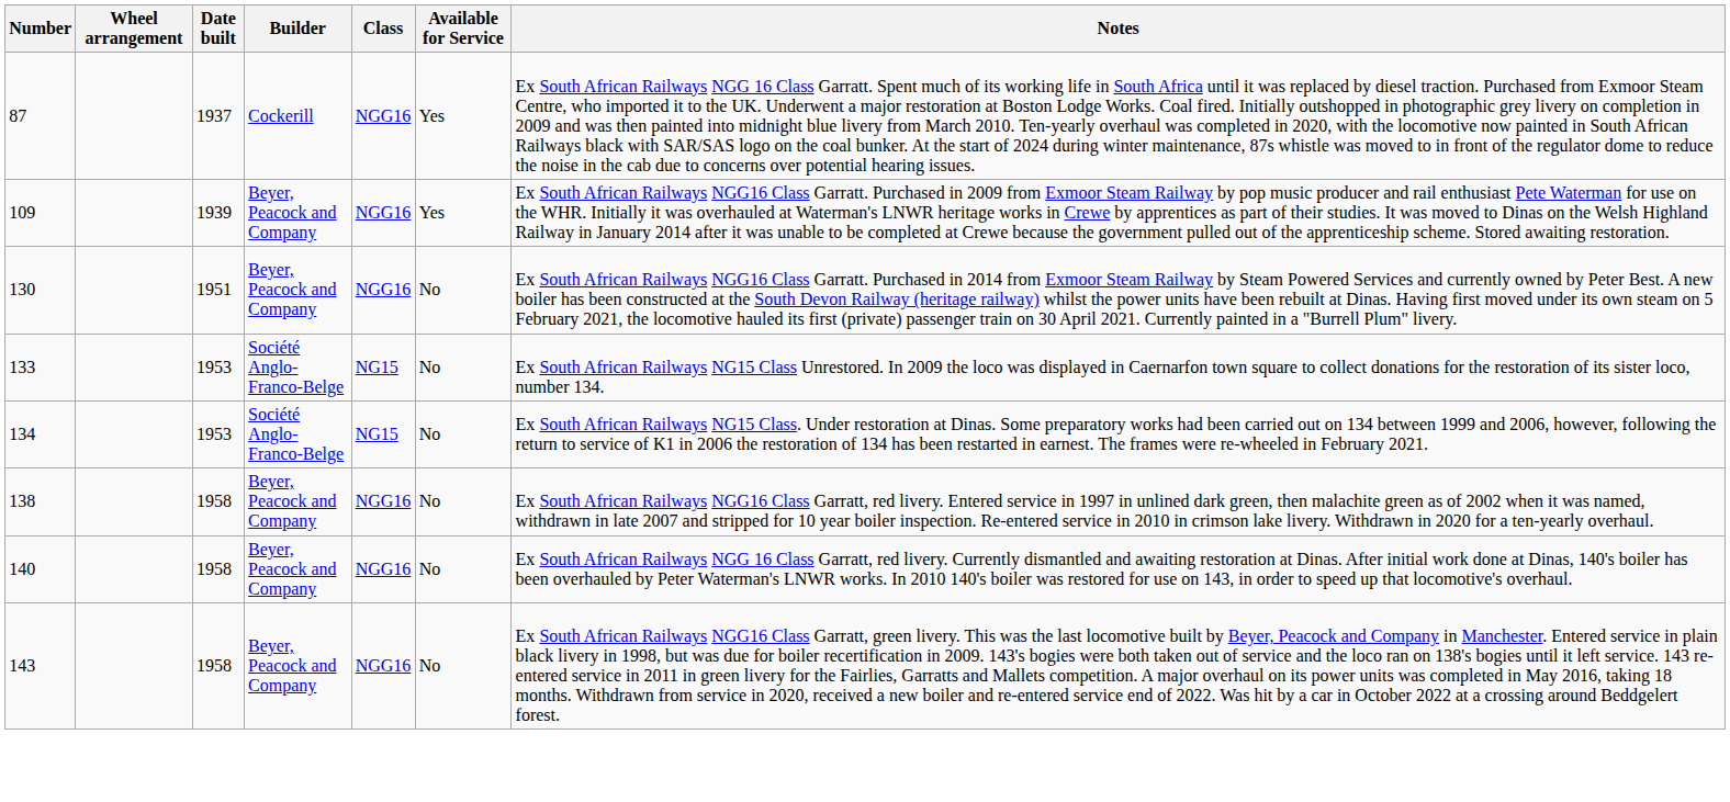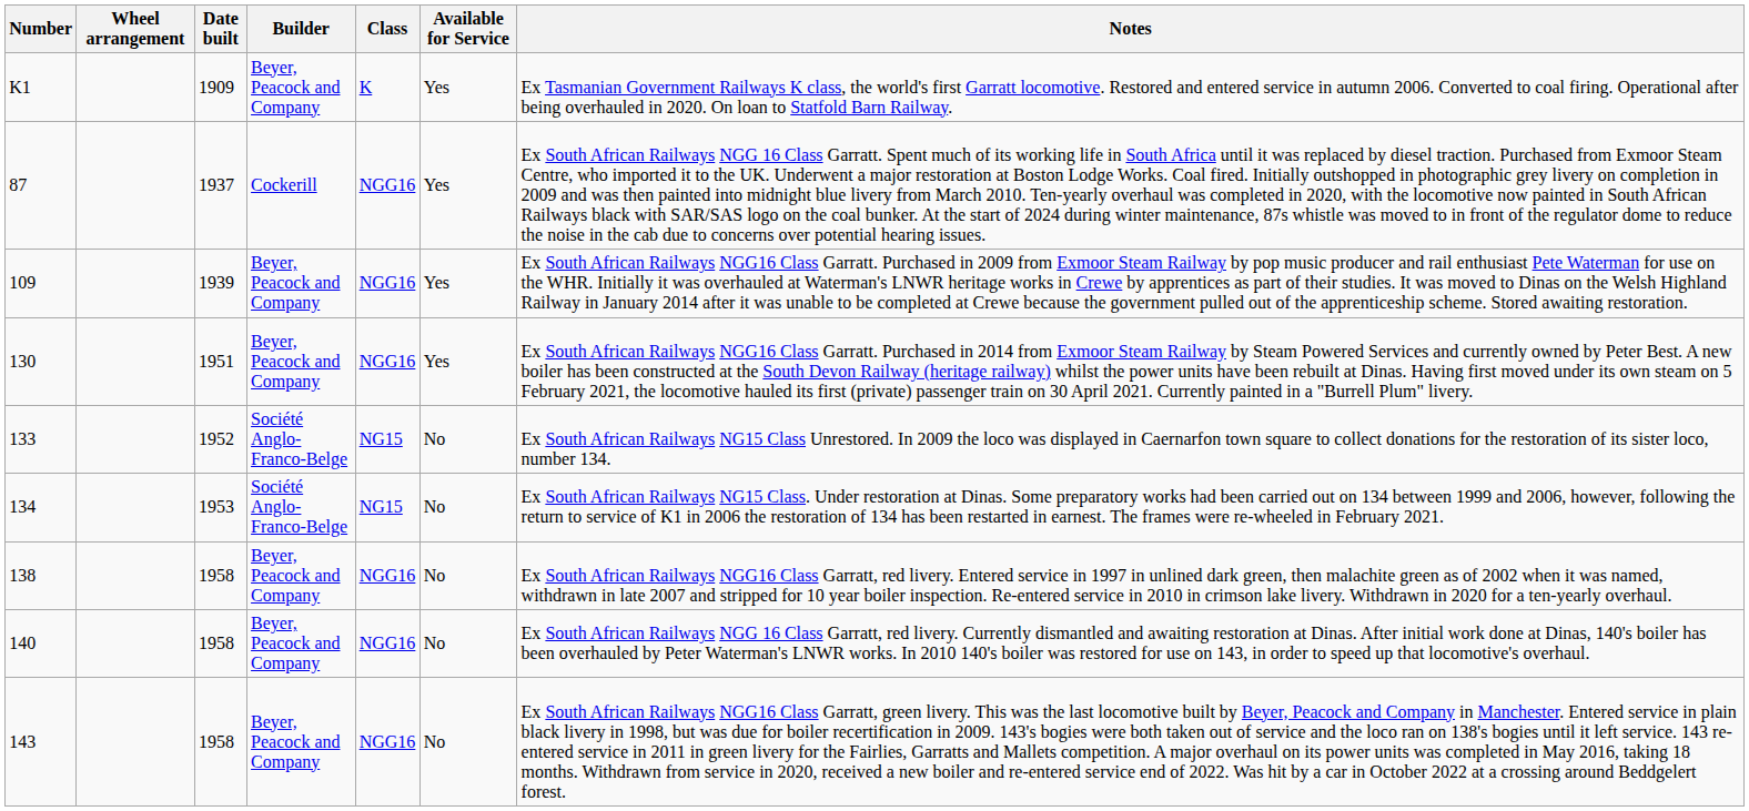+ row: K1 | 1909 | Beyer, Peacock and Company | K | Yes | Ex Tasmanian Government Railways K class, the world's first Garratt locomotive. Restored and entered service in autumn 2006. Converted to coal firing. Operational after being overhauled in 2020. On loan to Statfold Barn Railway.
130 | Available for Service: No -> Yes
133 | Date built: 1953 -> 1952
